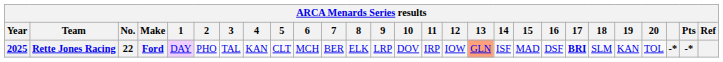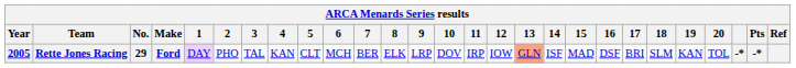Rette Jones Racing | Year: 2025 -> 2005
Rette Jones Racing | No.: 22 -> 29
Rette Jones Racing | 17: bold -> normal
